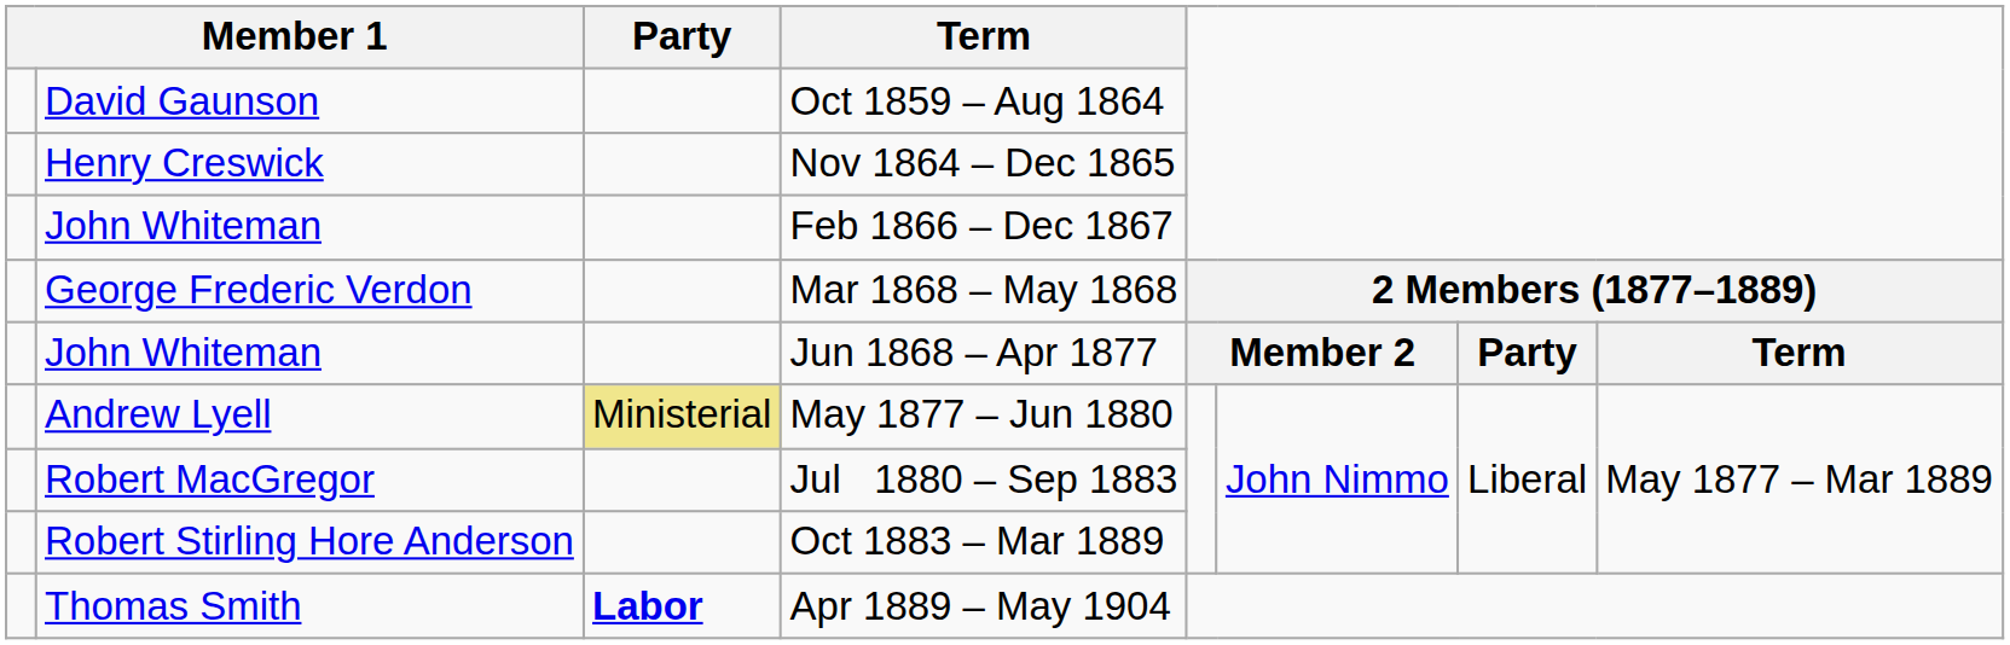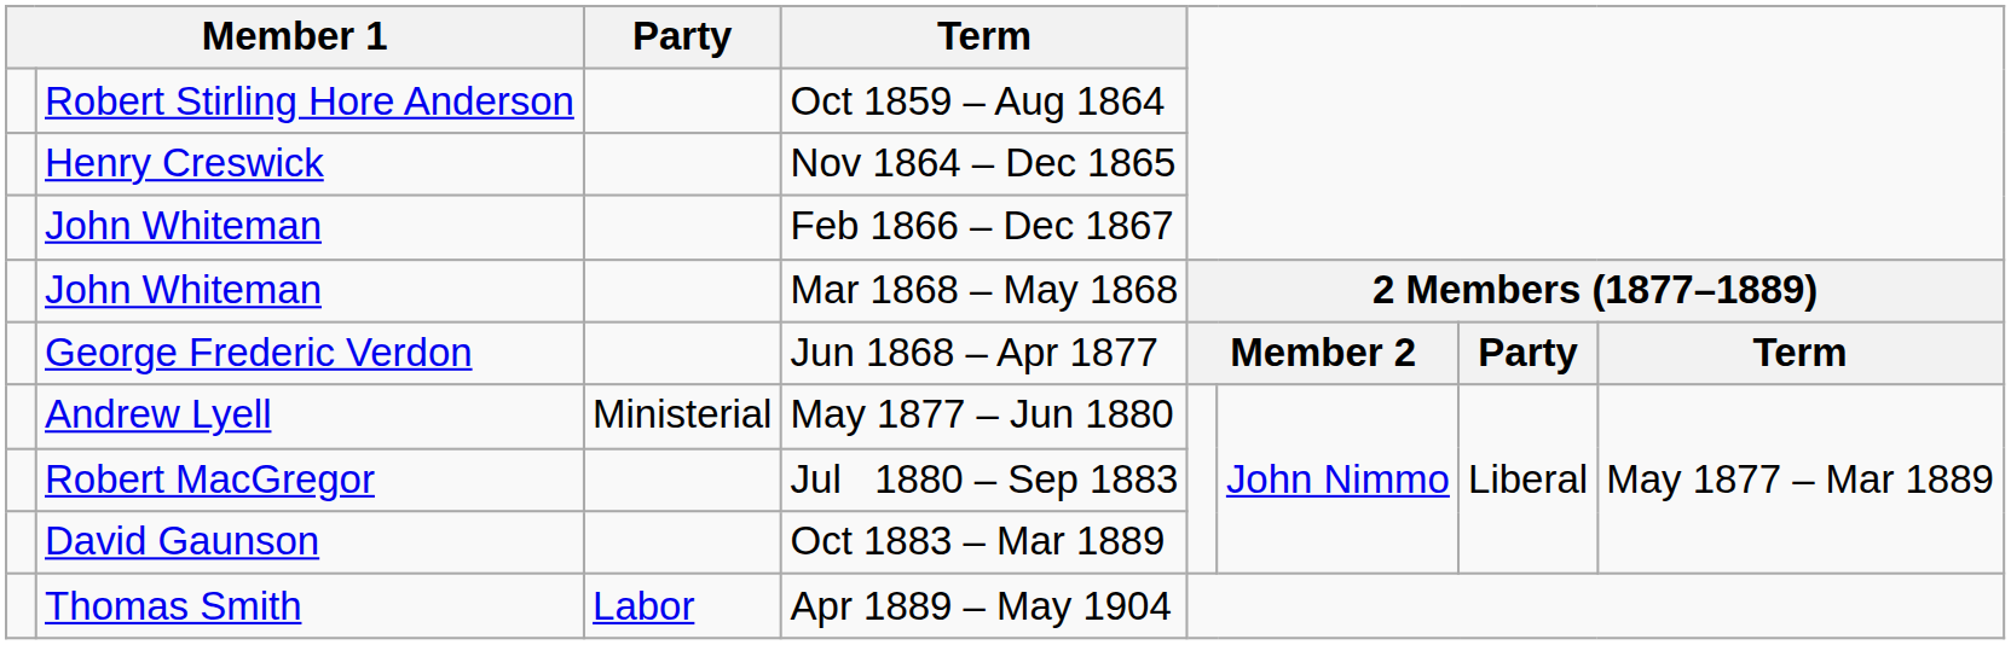Oct 1859 – Aug 1864 | column 2: David Gaunson -> Robert Stirling Hore Anderson
Mar 1868 – May 1868 | column 2: George Frederic Verdon -> John Whiteman
Jun 1868 – Apr 1877 | column 2: John Whiteman -> George Frederic Verdon
May 1877 – Jun 1880 | Party: khaki background -> no background
Oct 1883 – Mar 1889 | column 2: Robert Stirling Hore Anderson -> David Gaunson
Apr 1889 – May 1904 | Party: bold -> normal
